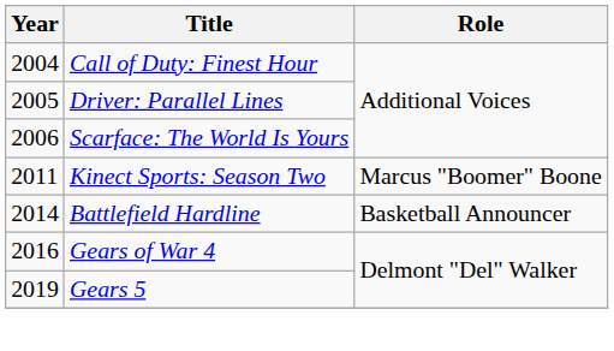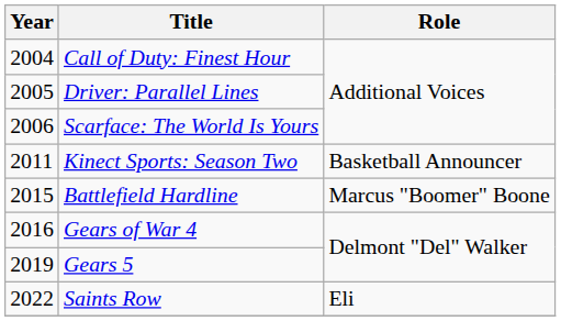Kinect Sports: Season Two | Role: Marcus "Boomer" Boone -> Basketball Announcer
Battlefield Hardline | Year: 2014 -> 2015
Battlefield Hardline | Role: Basketball Announcer -> Marcus "Boomer" Boone
+ row: 2022 | Saints Row | Eli
